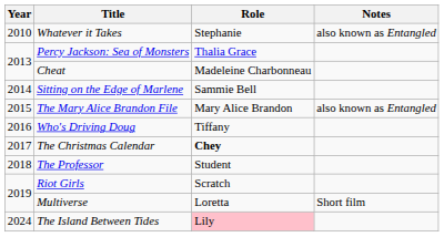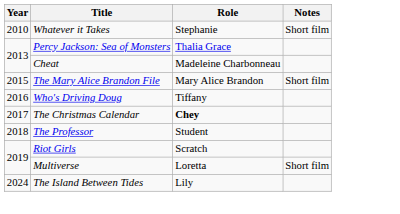Whatever it Takes | Notes: also known as Entangled -> Short film
- row: 2014 | Sitting on the Edge of Marlene | Sammie Bell
The Mary Alice Brandon File | Notes: also known as Entangled -> Short film
The Island Between Tides | Role: pink background -> no background
